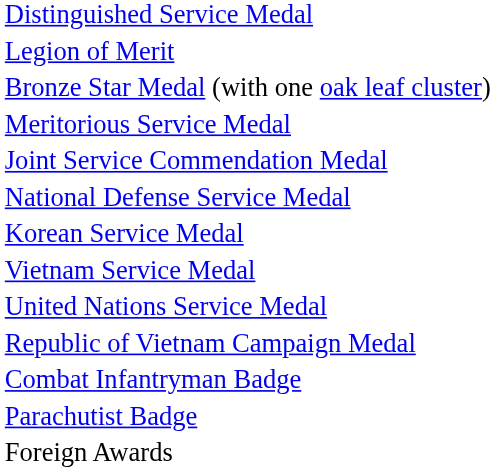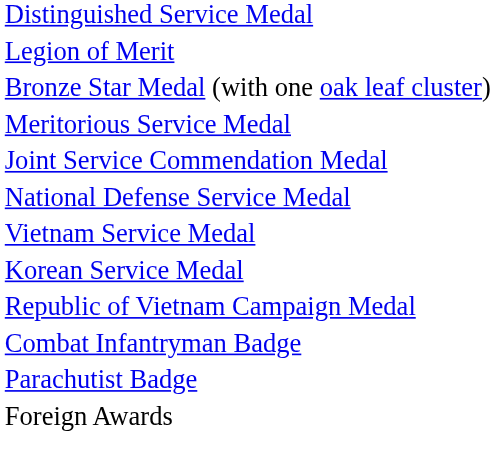rows swapped: Korean Service Medal <-> Vietnam Service Medal
- row: United Nations Service Medal
